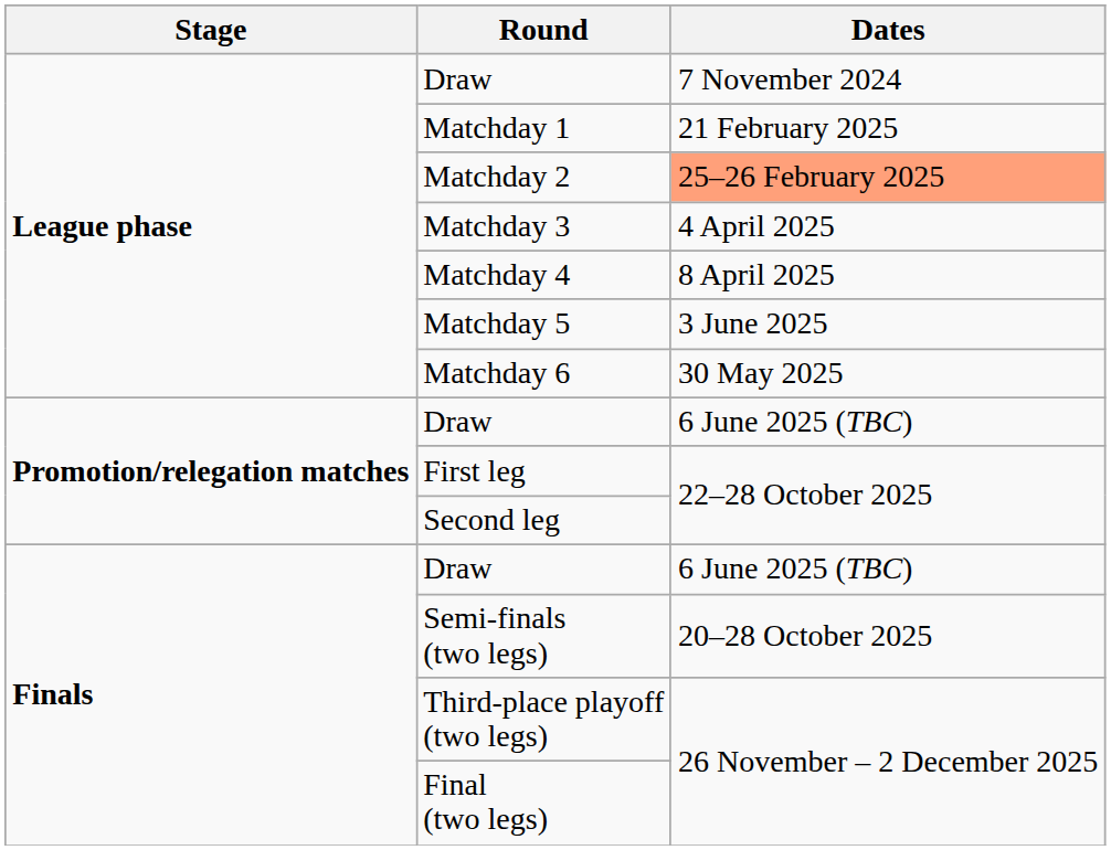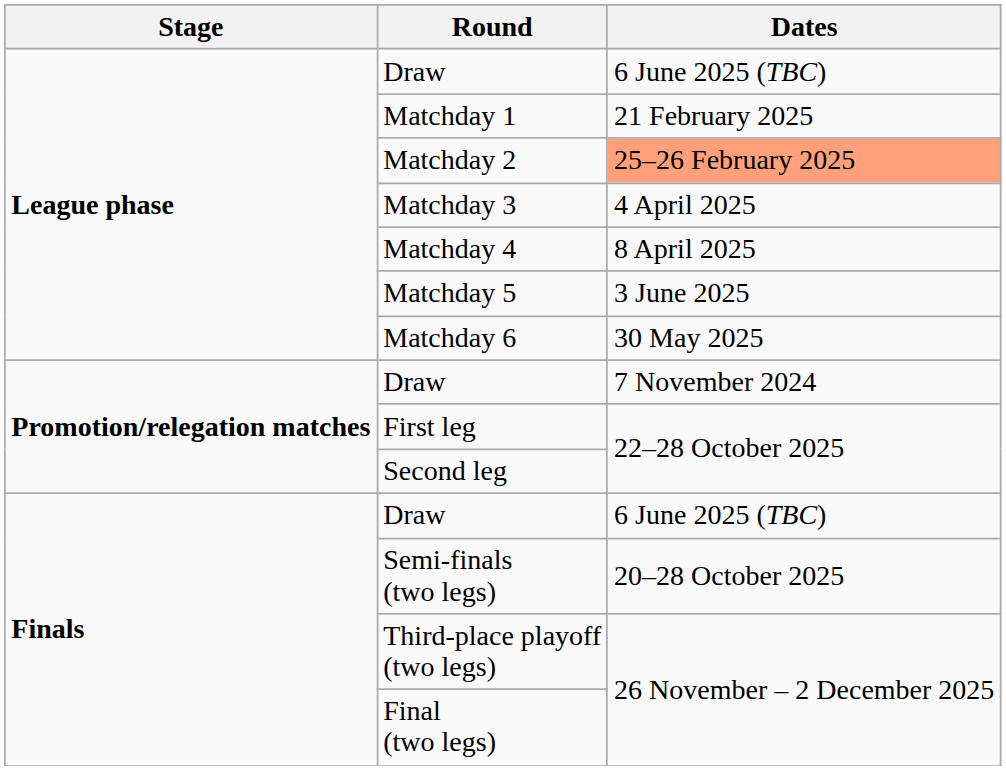League phase / Draw | Dates: 7 November 2024 -> 6 June 2025 (TBC)
Promotion/relegation matches / Draw | Dates: 6 June 2025 (TBC) -> 7 November 2024
